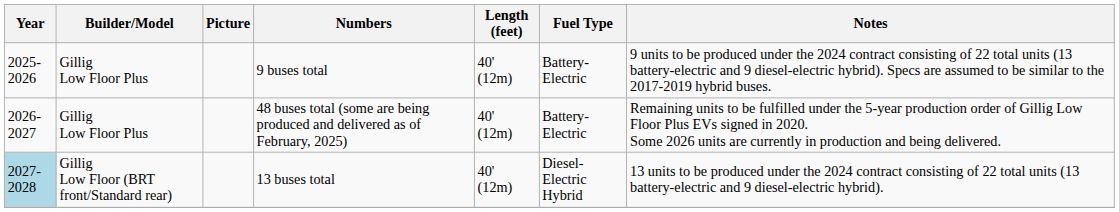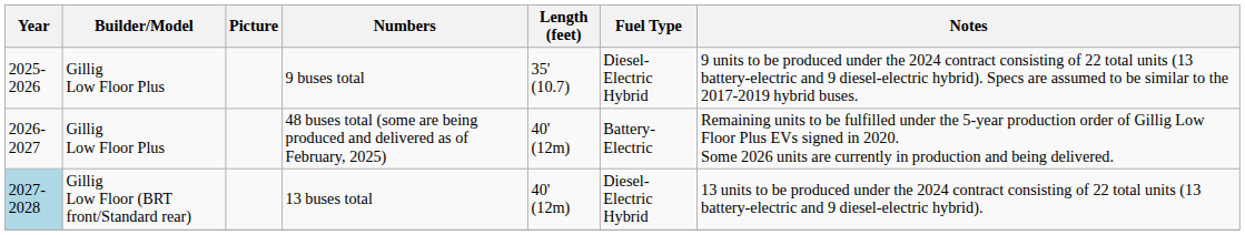9 buses total | Length (feet): 40' (12m) -> 35' (10.7)
9 buses total | Fuel Type: Battery-Electric -> Diesel-Electric Hybrid
